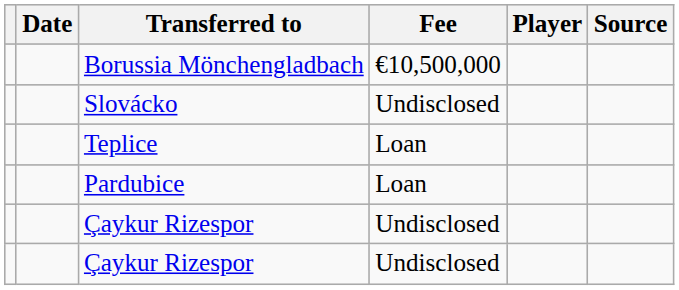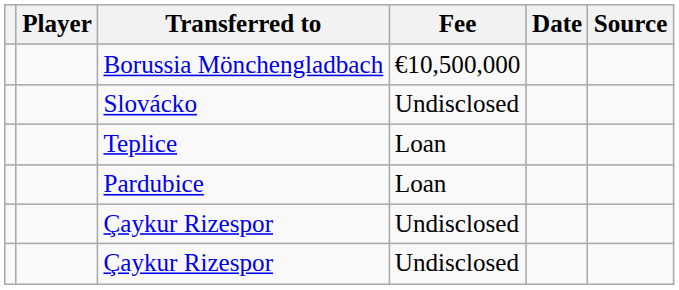columns swapped: Player <-> Date
